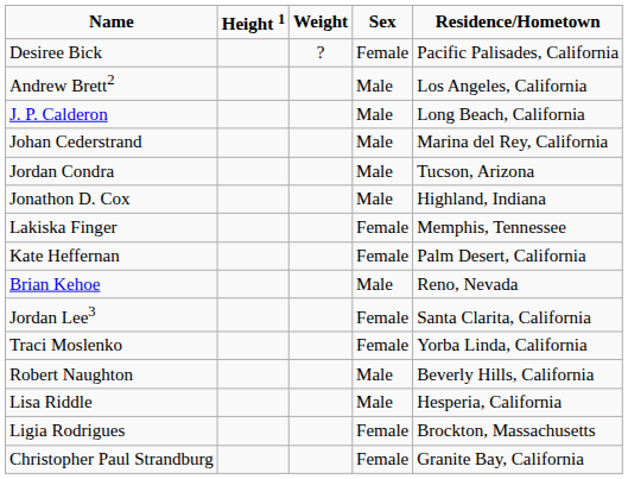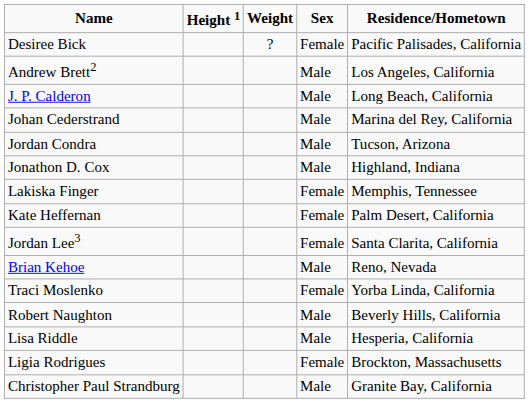rows swapped: Brian Kehoe <-> Jordan Lee3
Christopher Paul Strandburg | column 4: Female -> Male
